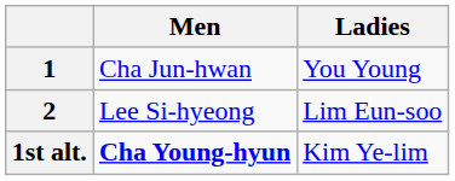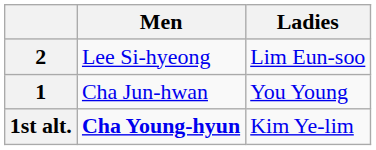rows swapped: 1 <-> 2
